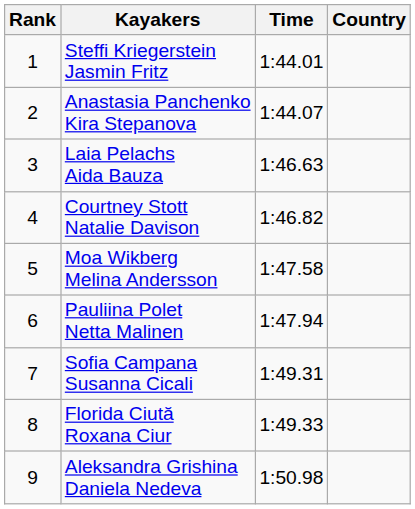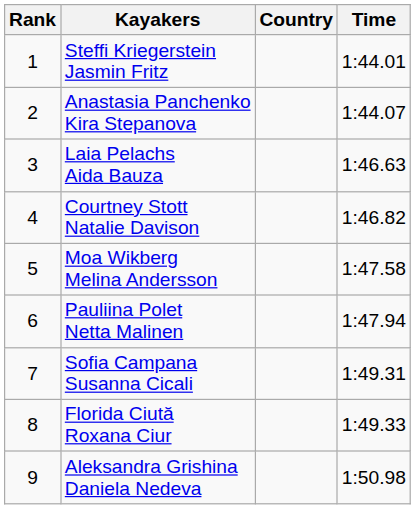columns swapped: Country <-> Time
